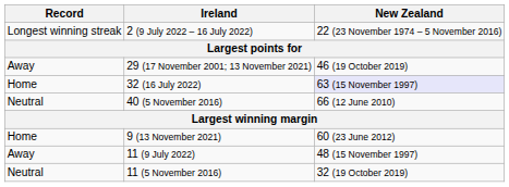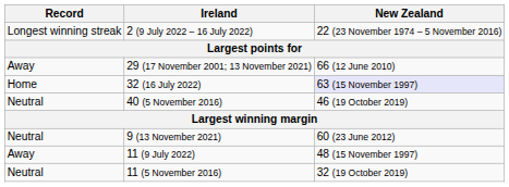29 (17 November 2001; 13 November 2021) | New Zealand: 46 (19 October 2019) -> 66 (12 June 2010)
40 (5 November 2016) | New Zealand: 66 (12 June 2010) -> 46 (19 October 2019)
9 (13 November 2021) | Record: Home -> Neutral
